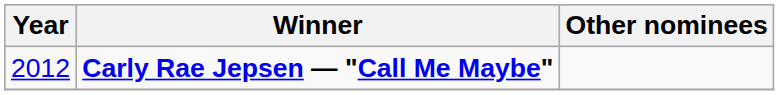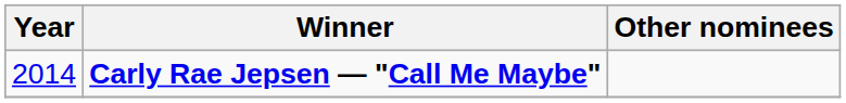Carly Rae Jepsen — "Call Me Maybe" | Year: 2012 -> 2014
